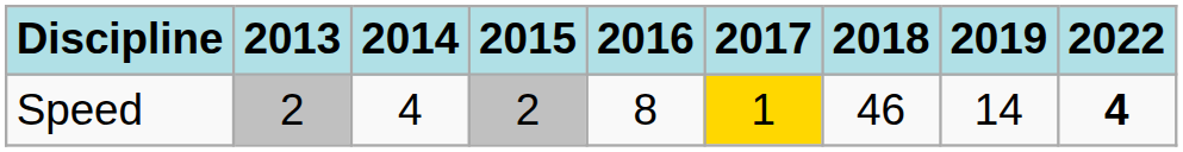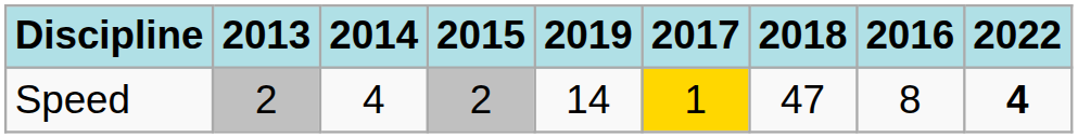columns swapped: 2016 <-> 2019
Speed | 2018: 46 -> 47
